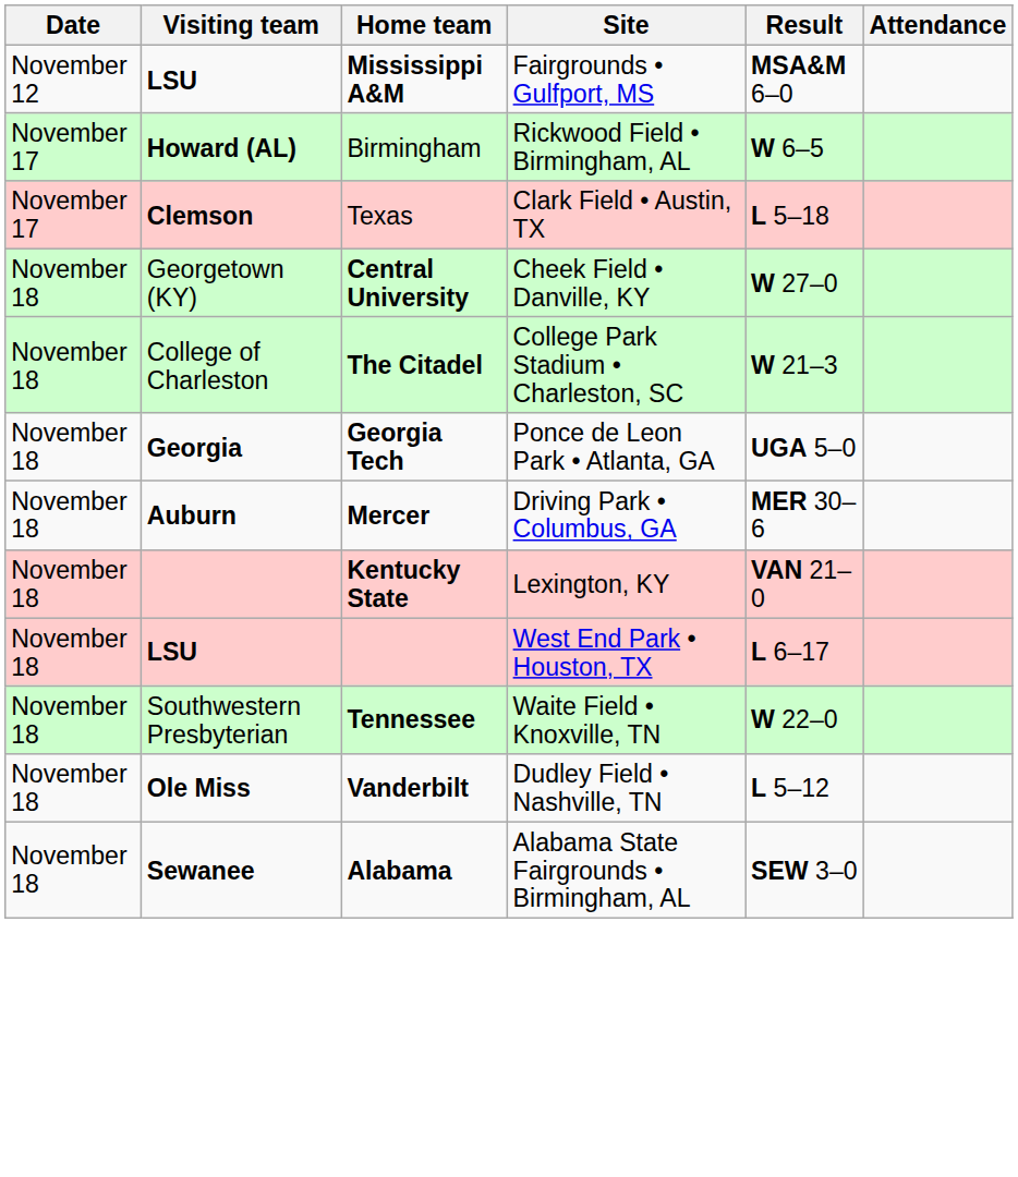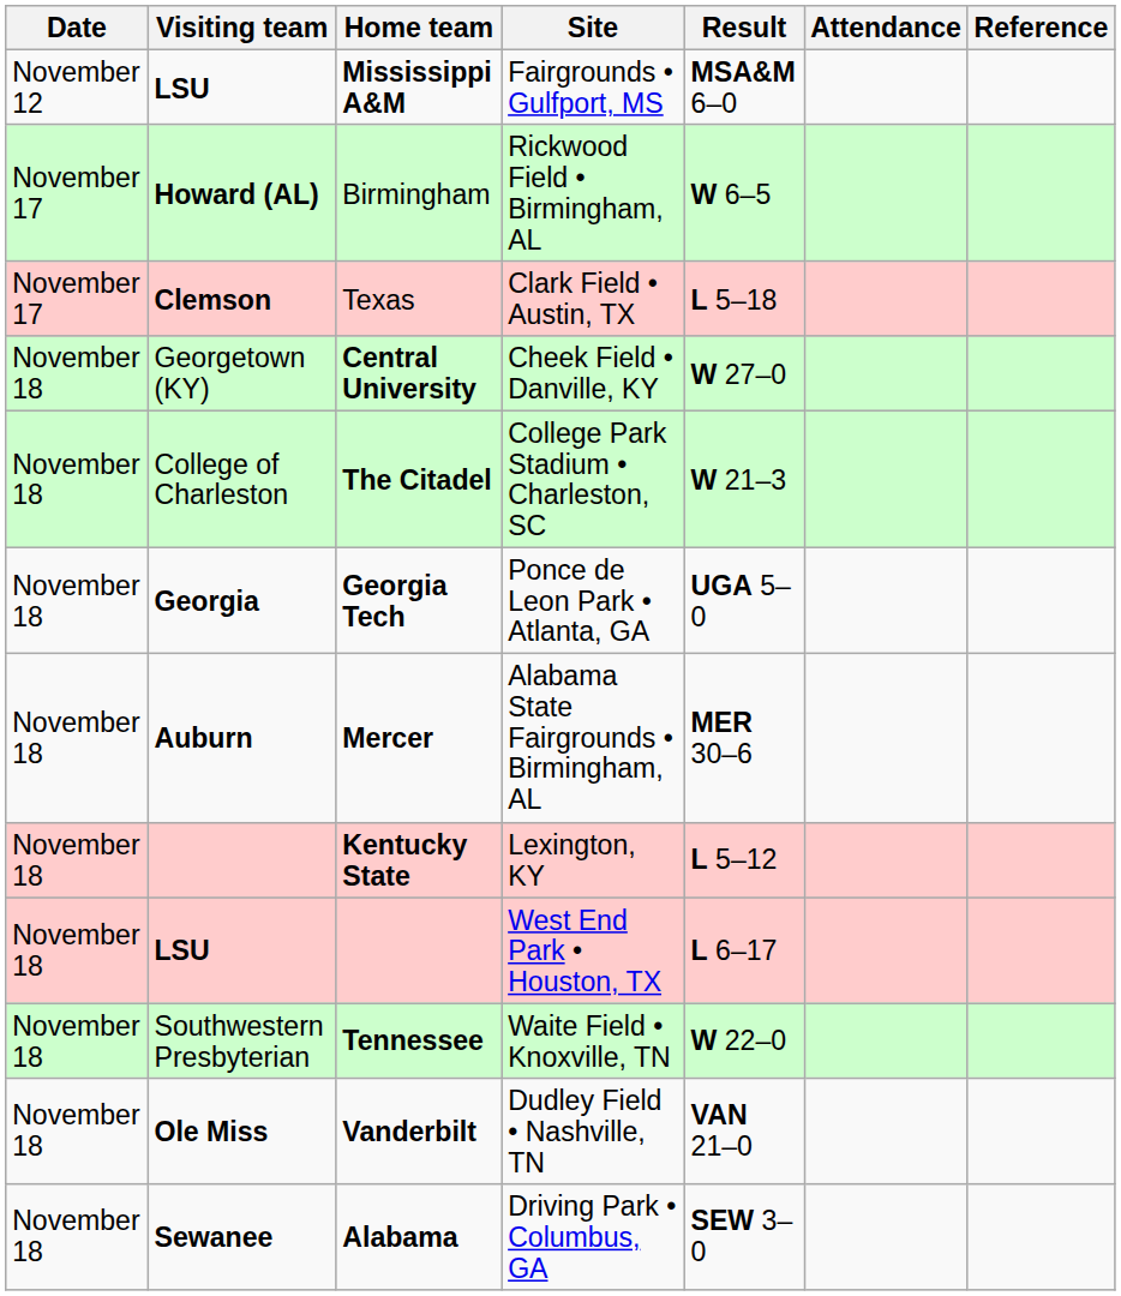+ column: Reference
Mercer | Site: Driving Park • Columbus, GA -> Alabama State Fairgrounds • Birmingham, AL
Kentucky State | Result: VAN 21–0 -> L 5–12
Vanderbilt | Result: L 5–12 -> VAN 21–0
Alabama | Site: Alabama State Fairgrounds • Birmingham, AL -> Driving Park • Columbus, GA
